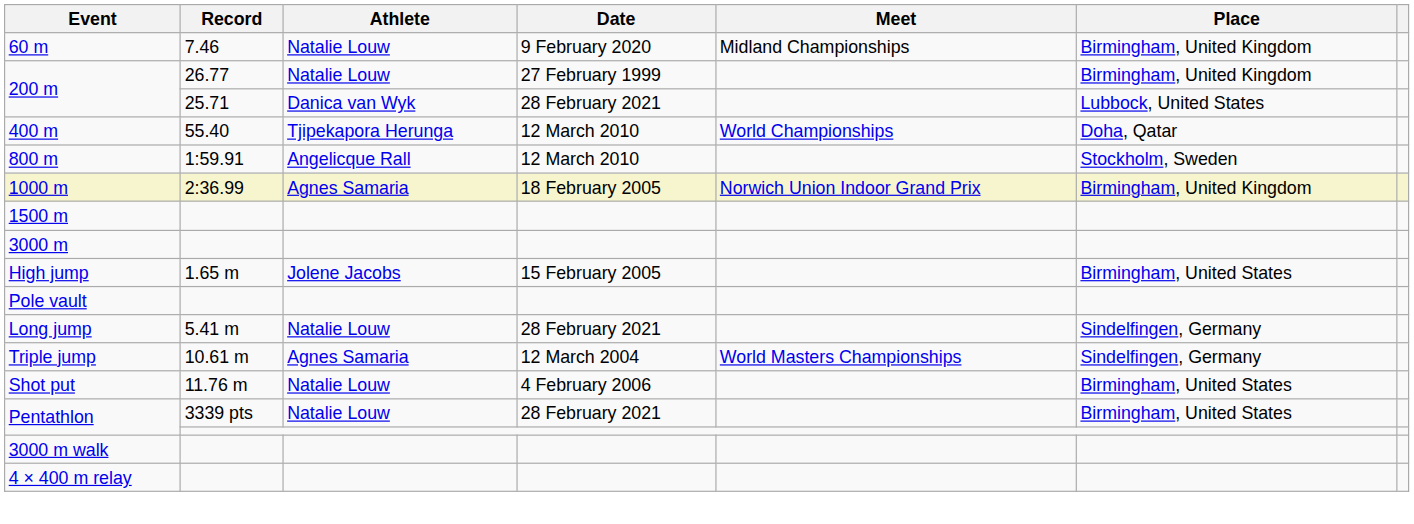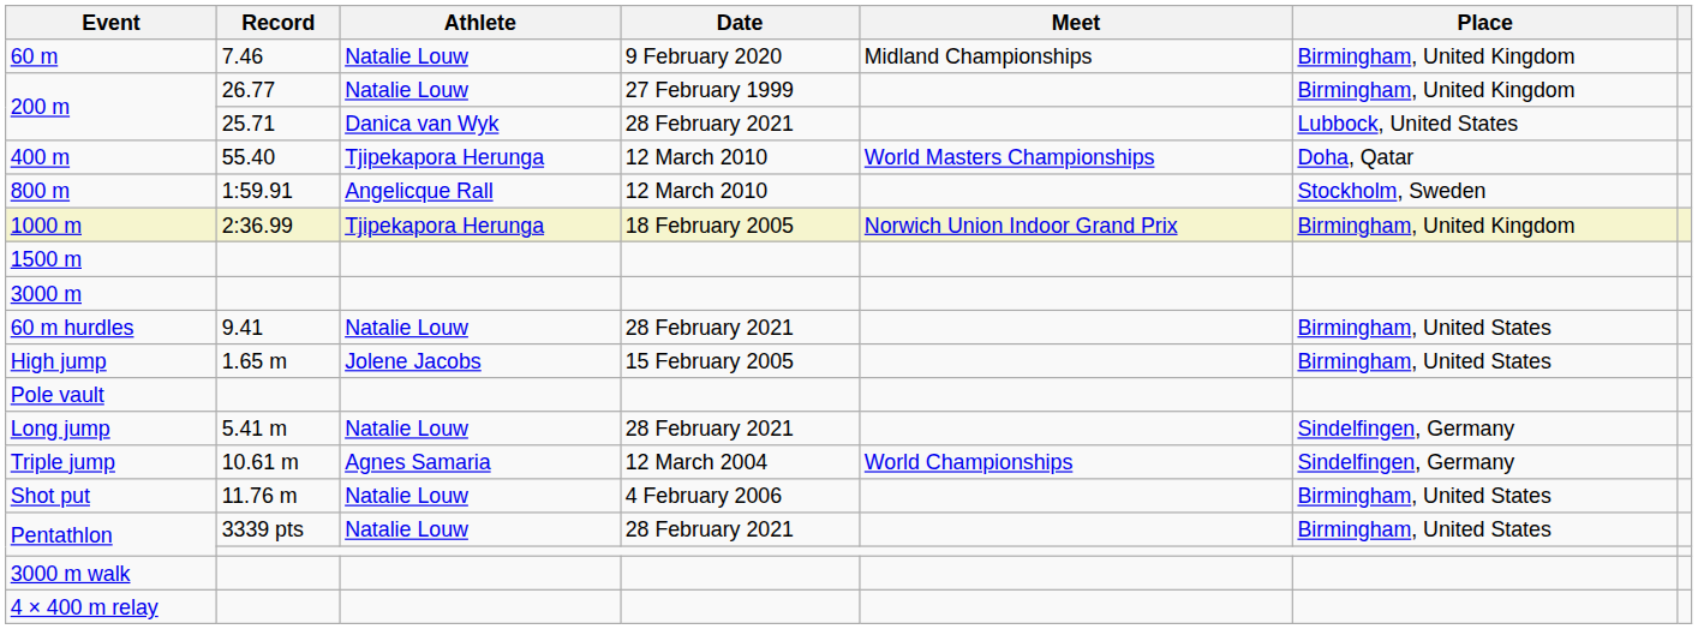400 m | Meet: World Championships -> World Masters Championships
1000 m | Athlete: Agnes Samaria -> Tjipekapora Herunga
+ row: 60 m hurdles | 9.41 | Natalie Louw | 28 February 2021 | Birmingham, United States
Triple jump | Meet: World Masters Championships -> World Championships
